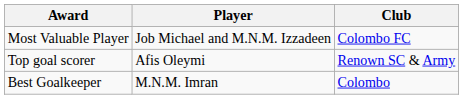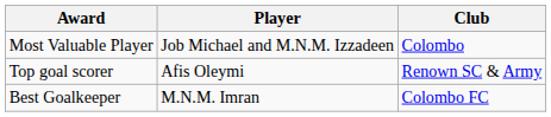Most Valuable Player | Club: Colombo FC -> Colombo
Best Goalkeeper | Club: Colombo -> Colombo FC
